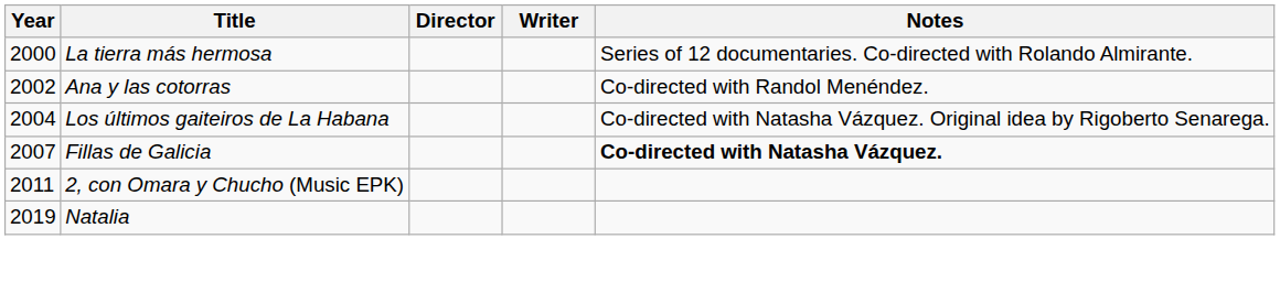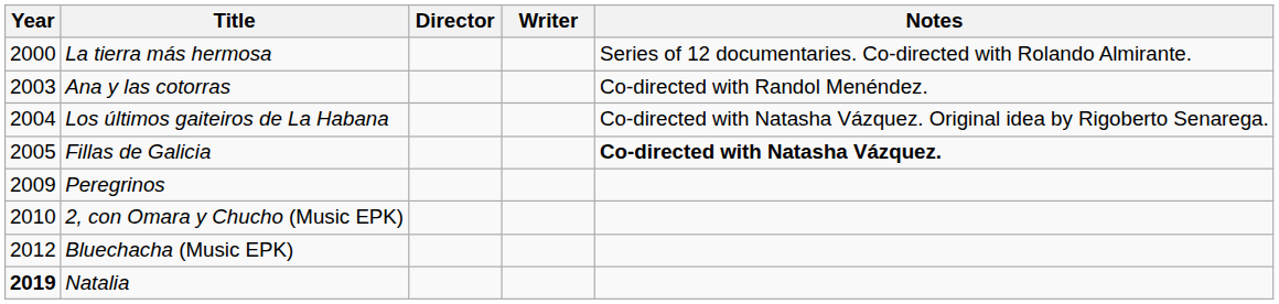Ana y las cotorras | Year: 2002 -> 2003
Fillas de Galicia | Year: 2007 -> 2005
+ row: 2009 | Peregrinos
2, con Omara y Chucho (Music EPK) | Year: 2011 -> 2010
+ row: 2012 | Bluechacha (Music EPK)
Natalia | Year: normal -> bold
